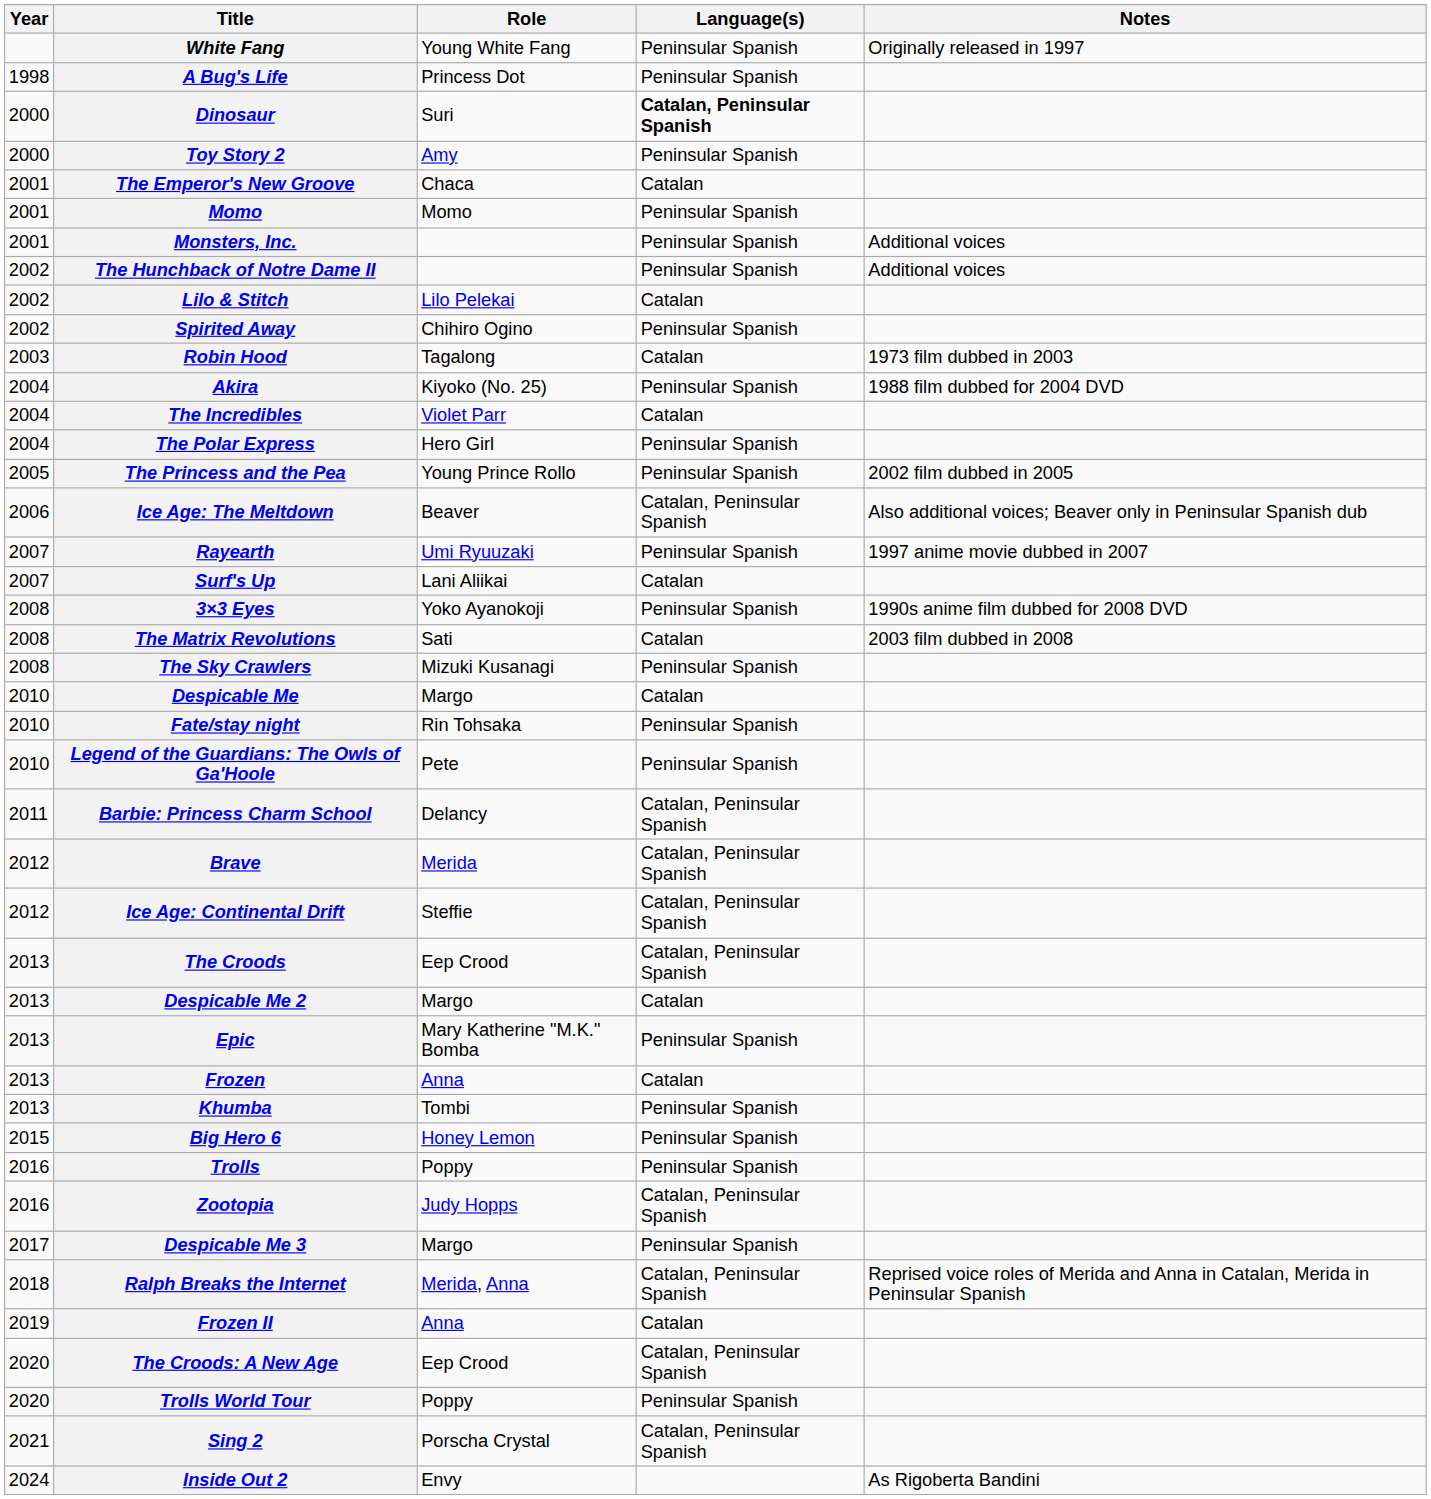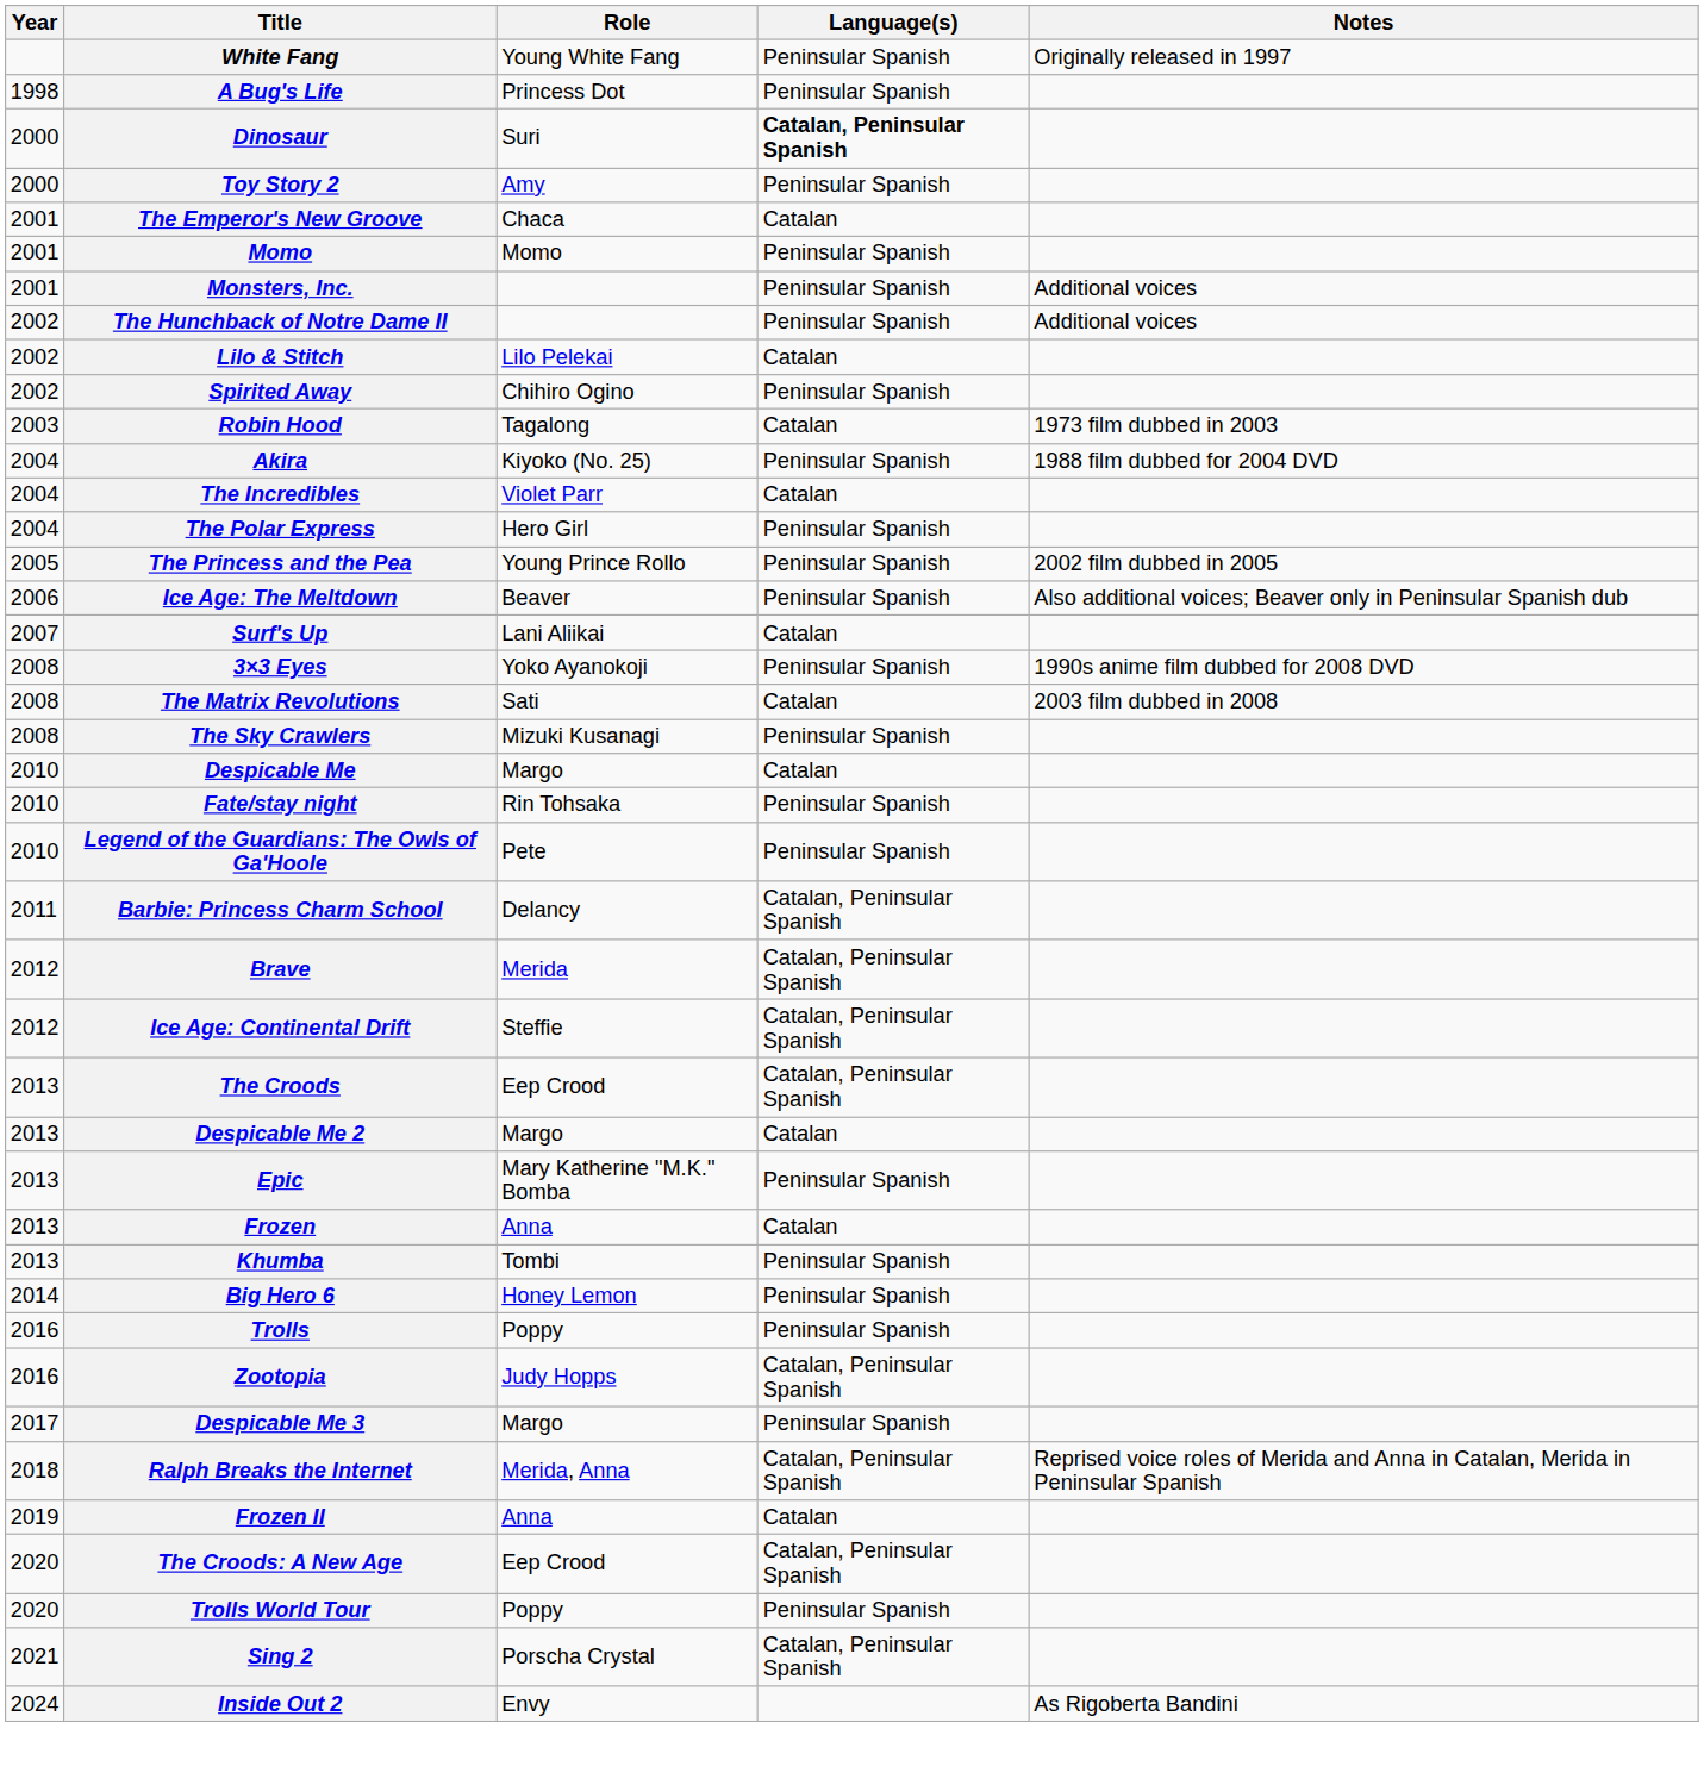Ice Age: The Meltdown | Language(s): Catalan, Peninsular Spanish -> Peninsular Spanish
- row: 2007 | Rayearth | Umi Ryuuzaki | Peninsular Spanish | 1997 anime movie dubbed in 2007
Big Hero 6 | Year: 2015 -> 2014
